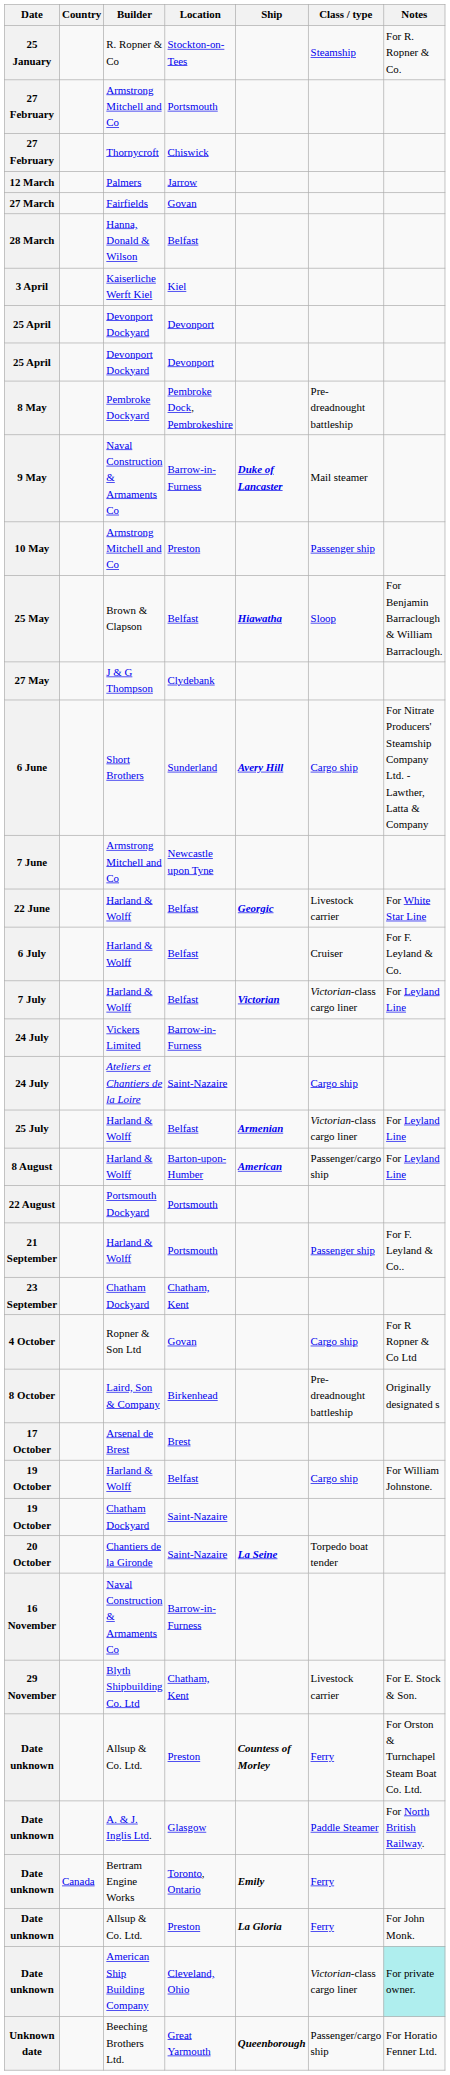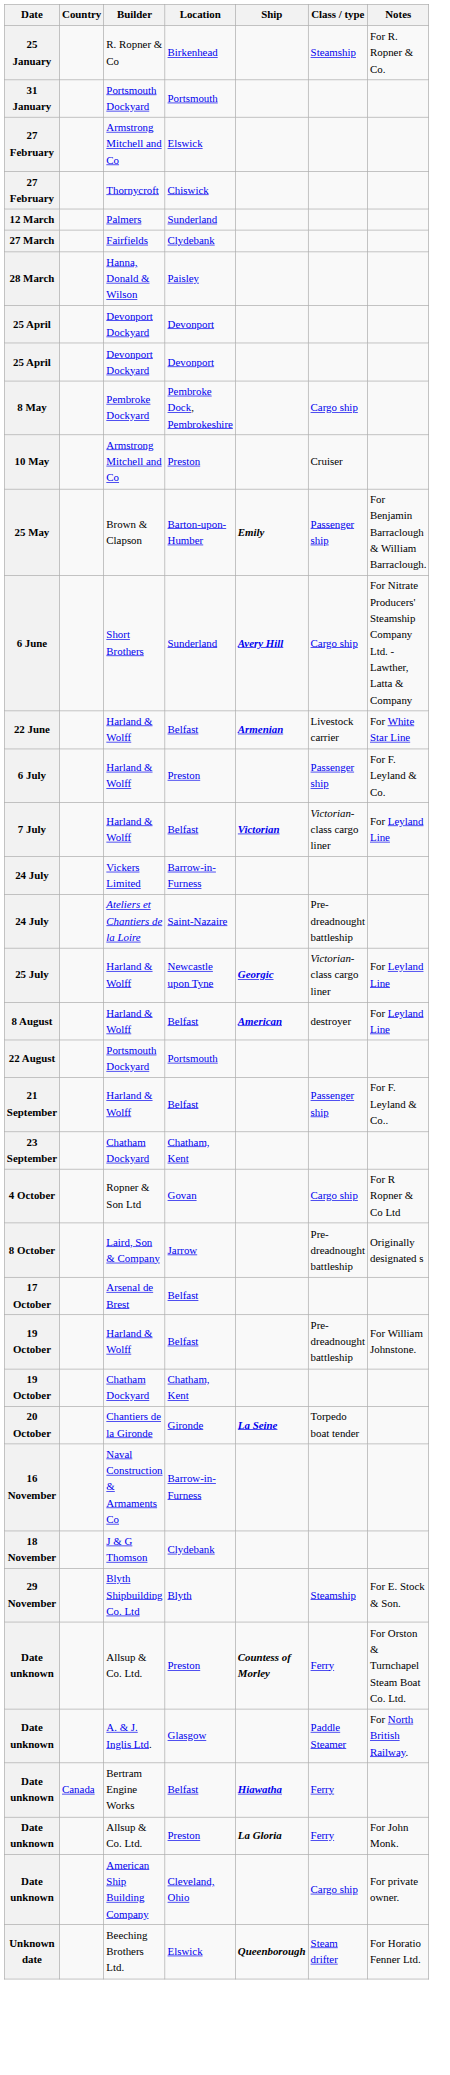25 January | Location: Stockton-on-Tees -> Birkenhead
+ row: 31 January | Portsmouth Dockyard | Portsmouth
27 February / Armstrong Mitchell and Co | Location: Portsmouth -> Elswick
12 March | Location: Jarrow -> Sunderland
27 March | Location: Govan -> Clydebank
28 March | Location: Belfast -> Paisley
- row: 3 April | Kaiserliche Werft Kiel | Kiel
8 May | Class / type: Pre-dreadnought battleship -> Cargo ship
- row: 9 May | Naval Construction & Armaments Co | Barrow-in-Furness | Duke of Lancaster | Mail steamer
10 May | Class / type: Passenger ship -> Cruiser
25 May | Location: Belfast -> Barton-upon-Humber
25 May | Ship: Hiawatha -> Emily
25 May | Class / type: Sloop -> Passenger ship
- row: 27 May | J & G Thompson | Clydebank
- row: 7 June | Armstrong Mitchell and Co | Newcastle upon Tyne
22 June | Ship: Georgic -> Armenian
6 July | Location: Belfast -> Preston
6 July | Class / type: Cruiser -> Passenger ship
24 July / Ateliers et Chantiers de la Loire | Class / type: Cargo ship -> Pre-dreadnought battleship
25 July | Location: Belfast -> Newcastle upon Tyne
25 July | Ship: Armenian -> Georgic
8 August | Location: Barton-upon-Humber -> Belfast
8 August | Class / type: Passenger/cargo ship -> destroyer
21 September | Location: Portsmouth -> Belfast
8 October | Location: Birkenhead -> Jarrow
17 October | Location: Brest -> Belfast
19 October / Harland & Wolff | Class / type: Cargo ship -> Pre-dreadnought battleship
19 October / Chatham Dockyard | Location: Saint-Nazaire -> Chatham, Kent
20 October | Location: Saint-Nazaire -> Gironde
+ row: 18 November | J & G Thomson | Clydebank
29 November | Location: Chatham, Kent -> Blyth
29 November | Class / type: Livestock carrier -> Steamship
Date unknown / Bertram Engine Works | Location: Toronto, Ontario -> Belfast
Date unknown / Bertram Engine Works | Ship: Emily -> Hiawatha
Date unknown / American Ship Building Company | Class / type: Victorian-class cargo liner -> Cargo ship
Date unknown / American Ship Building Company | Notes: paleturquoise background -> no background
Unknown date | Location: Great Yarmouth -> Elswick
Unknown date | Class / type: Passenger/cargo ship -> Steam drifter
